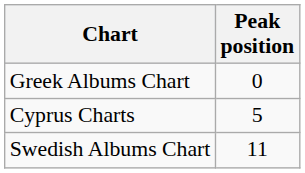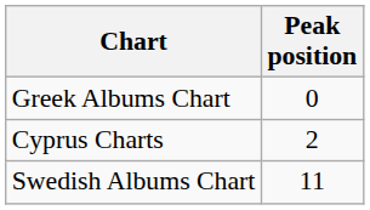Cyprus Charts | Peak position: 5 -> 2
